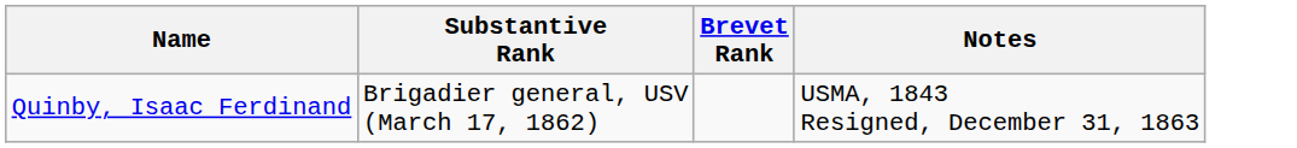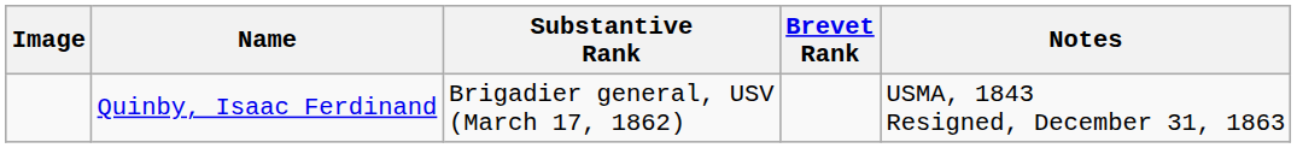+ column: Image
